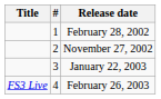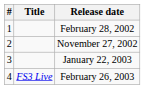columns swapped: # <-> Title
